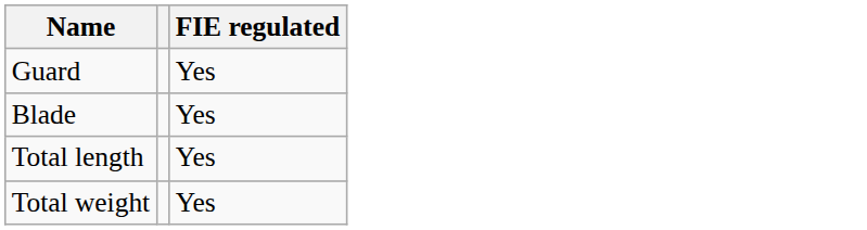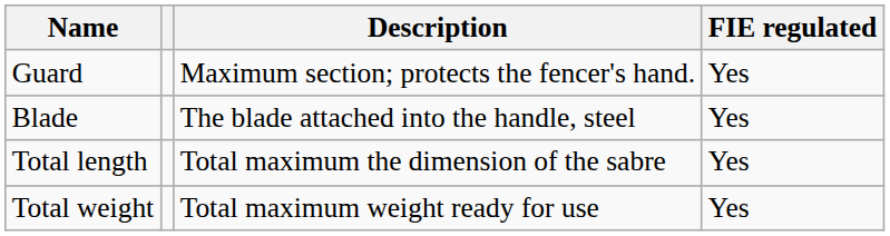+ column: Description | Maximum section; protects the fencer's hand. | The blade attached into the handle, steel | Total maximum the dimension of the sabre | Total maximum weight ready for use
